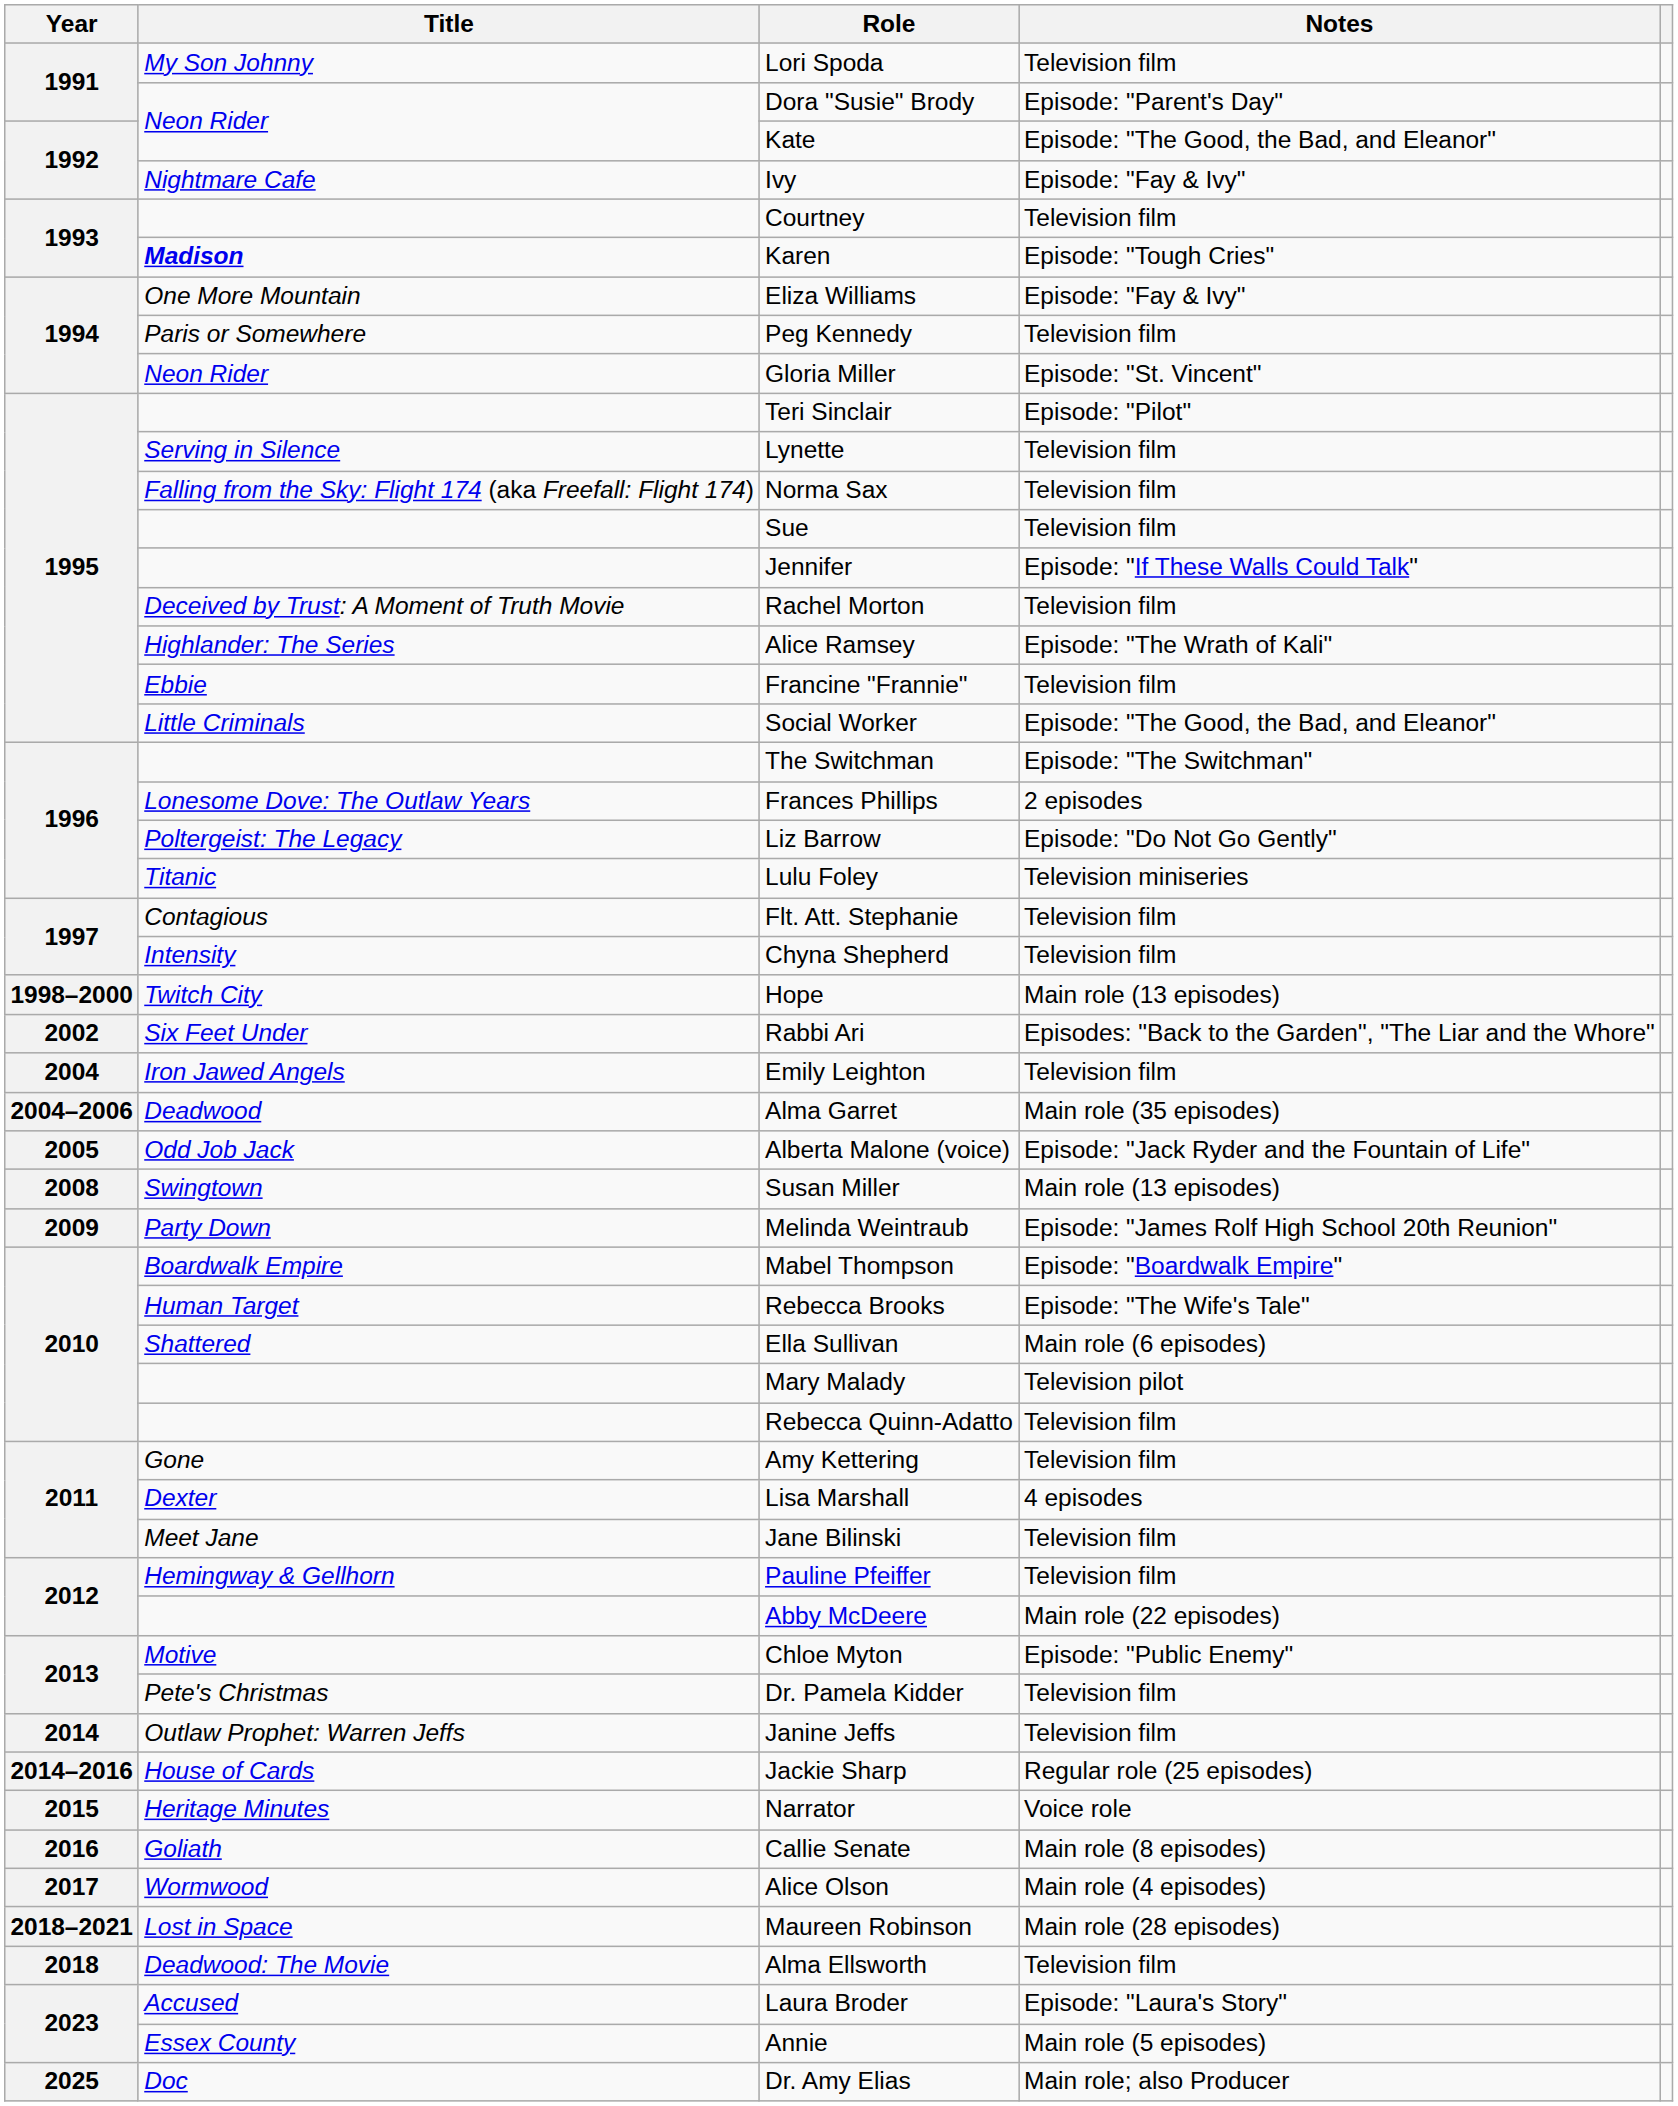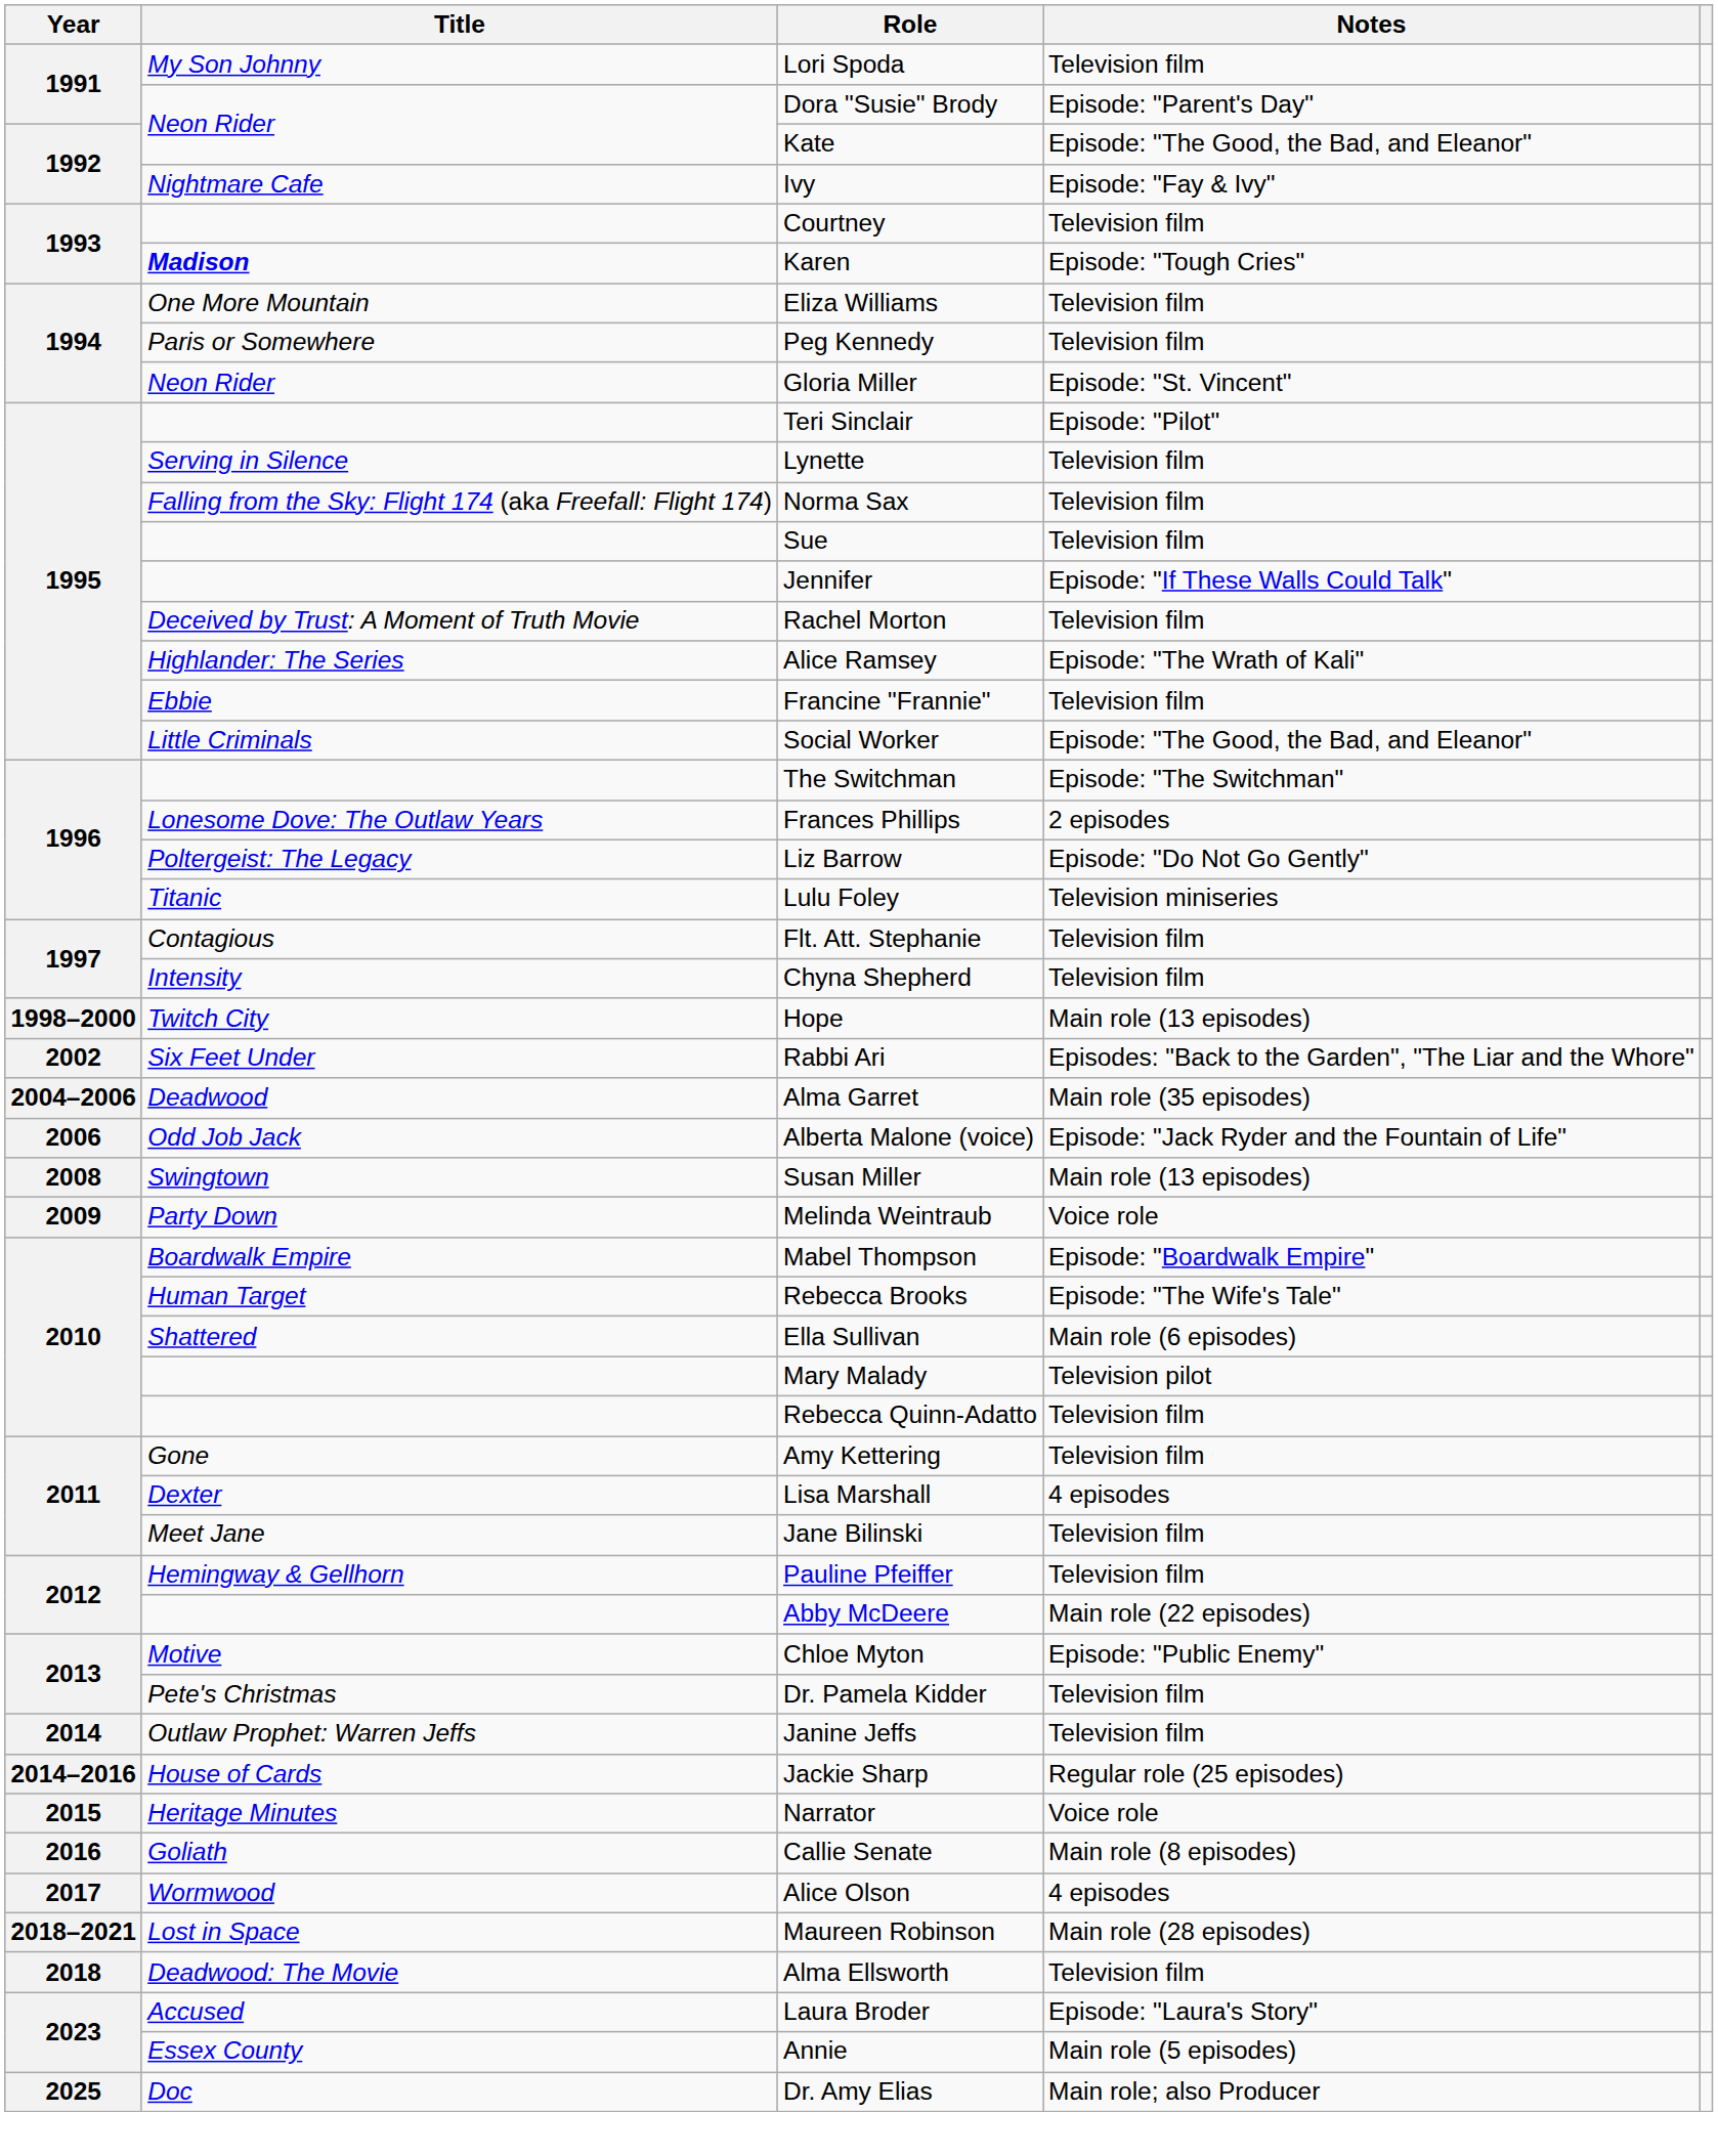Eliza Williams | Notes: Episode: "Fay & Ivy" -> Television film
- row: 2004 | Iron Jawed Angels | Emily Leighton | Television film
Alberta Malone (voice) | Year: 2005 -> 2006
Melinda Weintraub | Notes: Episode: "James Rolf High School 20th Reunion" -> Voice role
Alice Olson | Notes: Main role (4 episodes) -> 4 episodes
